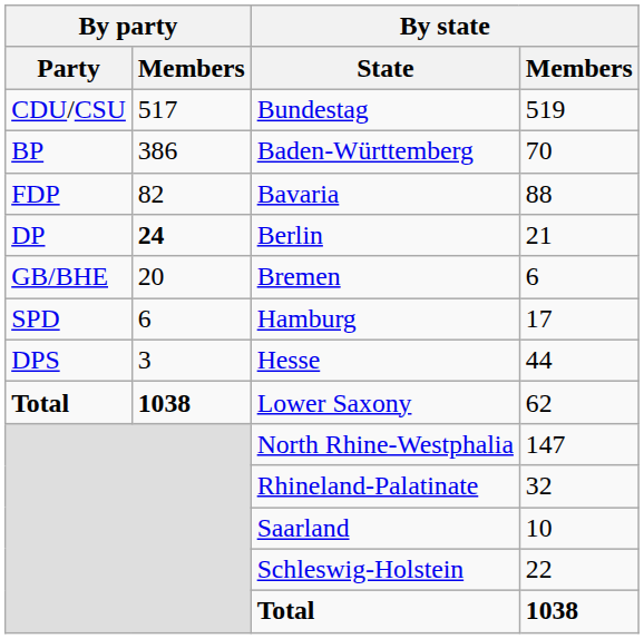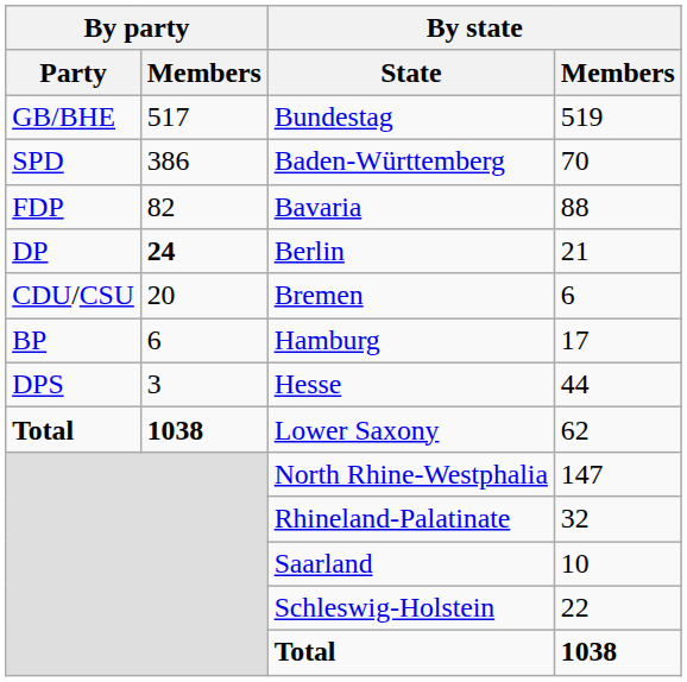Bundestag | By party / Party: CDU/CSU -> GB/BHE
Baden-Württemberg | By party / Party: BP -> SPD
Bremen | By party / Party: GB/BHE -> CDU/CSU
Hamburg | By party / Party: SPD -> BP
